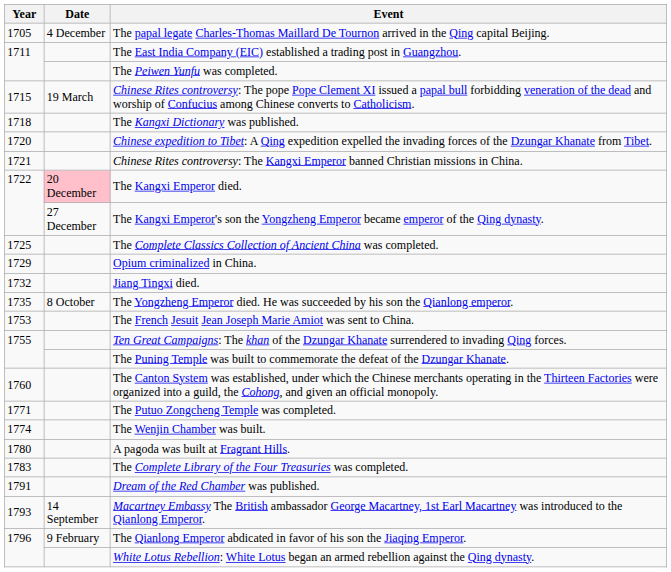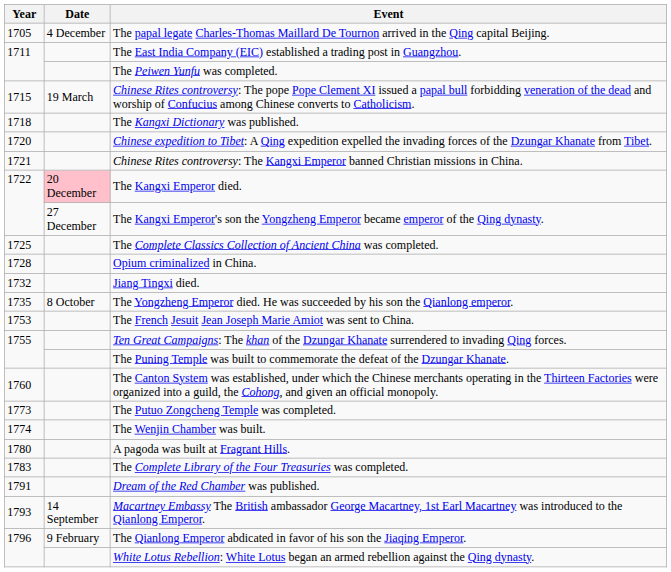Opium criminalized in China. | Year: 1729 -> 1728
The Putuo Zongcheng Temple was completed. | Year: 1771 -> 1773
